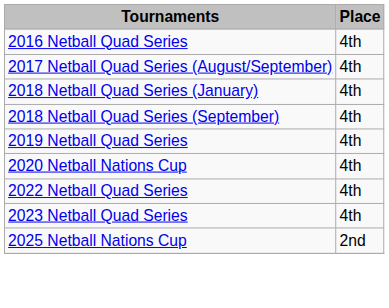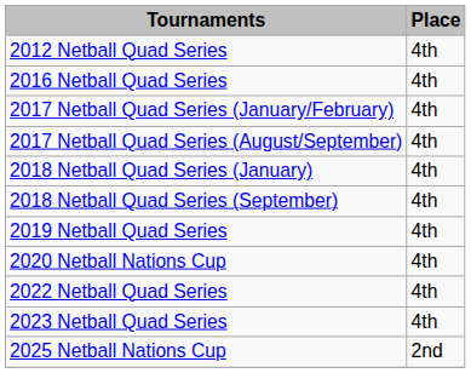+ row: 2012 Netball Quad Series | 4th
+ row: 2017 Netball Quad Series (January/February) | 4th
